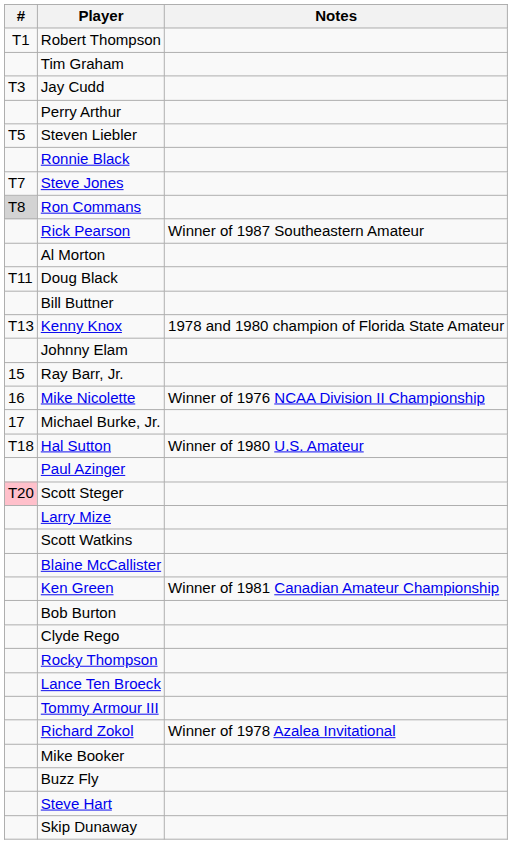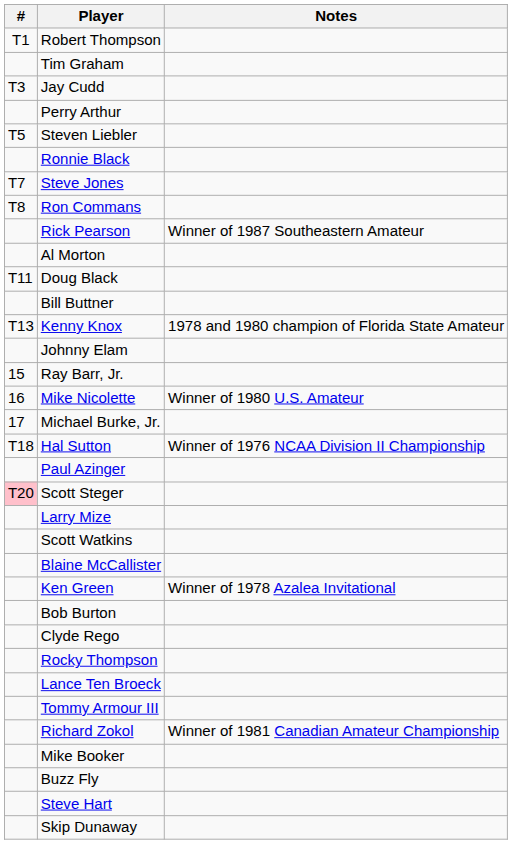Ron Commans | #: lightgrey background -> no background
Mike Nicolette | Notes: Winner of 1976 NCAA Division II Championship -> Winner of 1980 U.S. Amateur
Hal Sutton | Notes: Winner of 1980 U.S. Amateur -> Winner of 1976 NCAA Division II Championship
Ken Green | Notes: Winner of 1981 Canadian Amateur Championship -> Winner of 1978 Azalea Invitational
Richard Zokol | Notes: Winner of 1978 Azalea Invitational -> Winner of 1981 Canadian Amateur Championship
